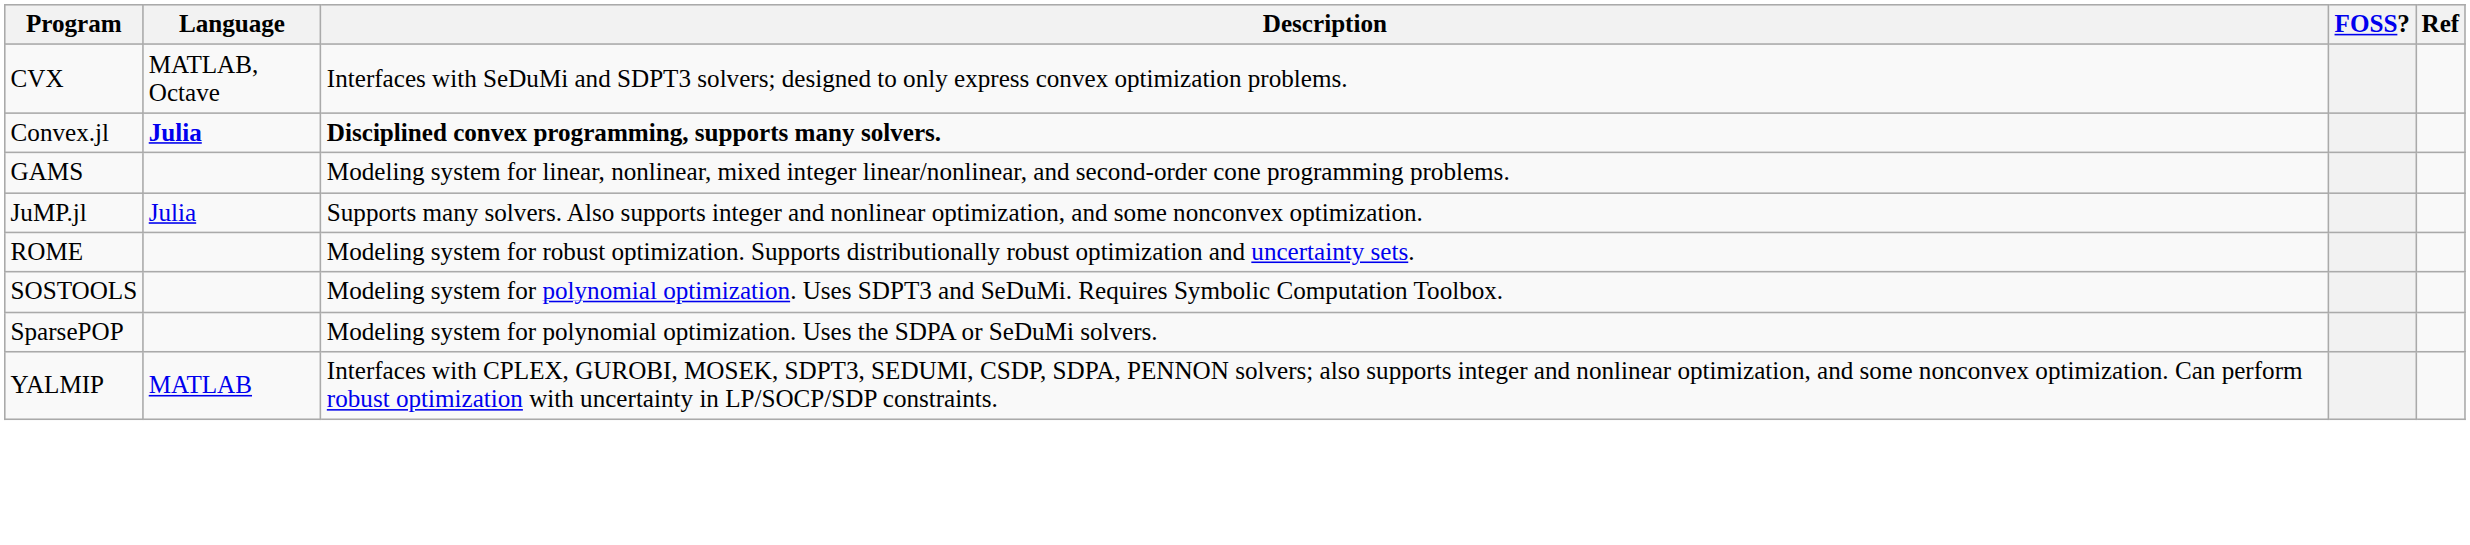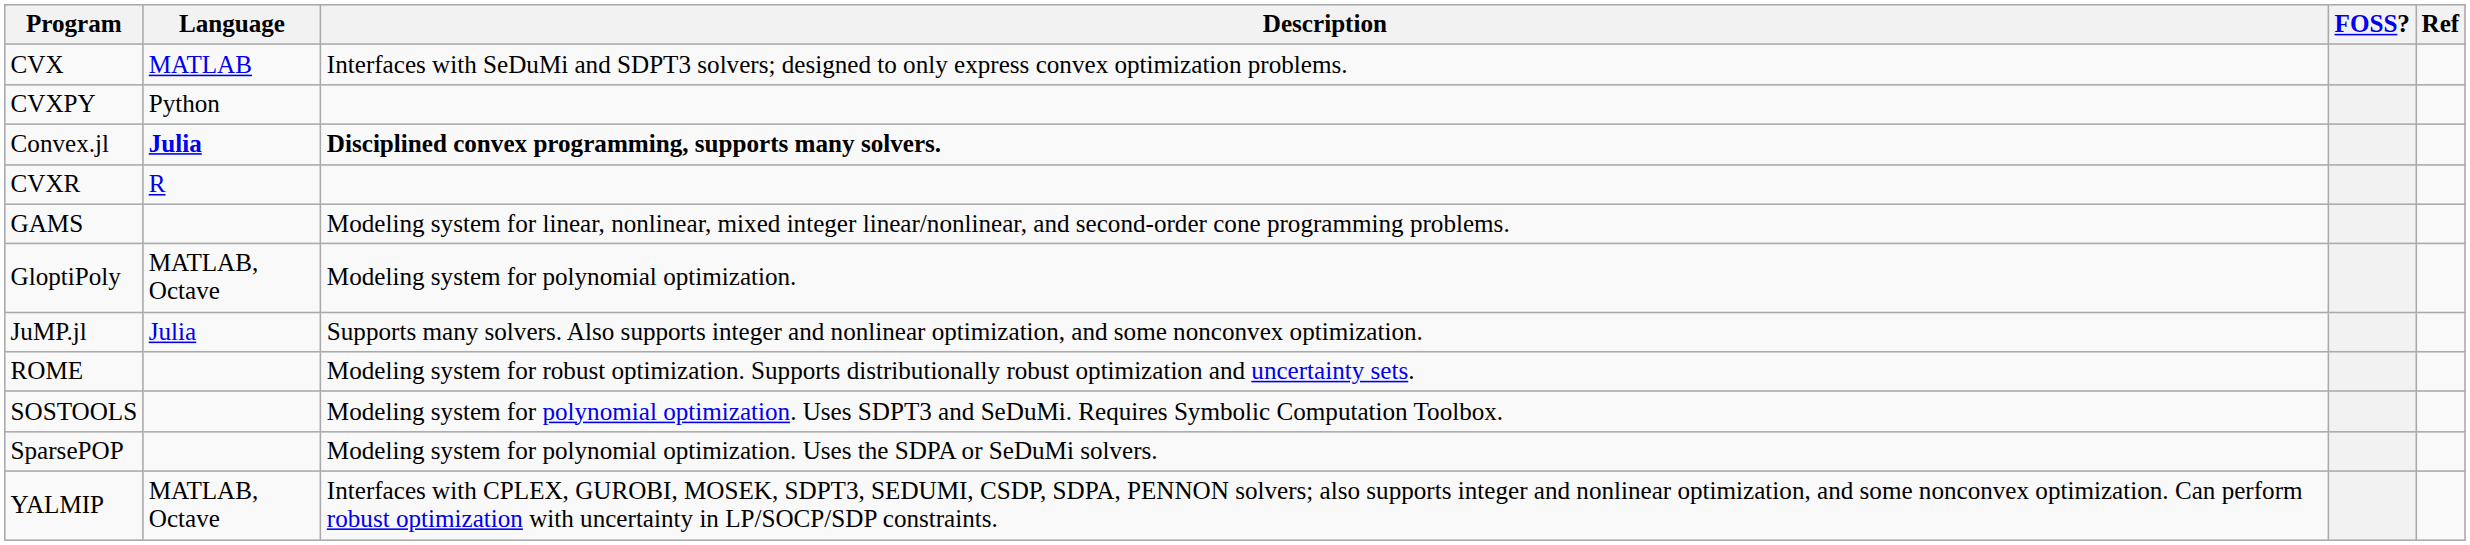CVX | Language: MATLAB, Octave -> MATLAB
+ row: CVXPY | Python
+ row: CVXR | R
+ row: GloptiPoly | MATLAB, Octave | Modeling system for polynomial optimization.
YALMIP | Language: MATLAB -> MATLAB, Octave
